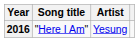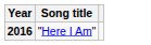- column: Artist | Yesung
